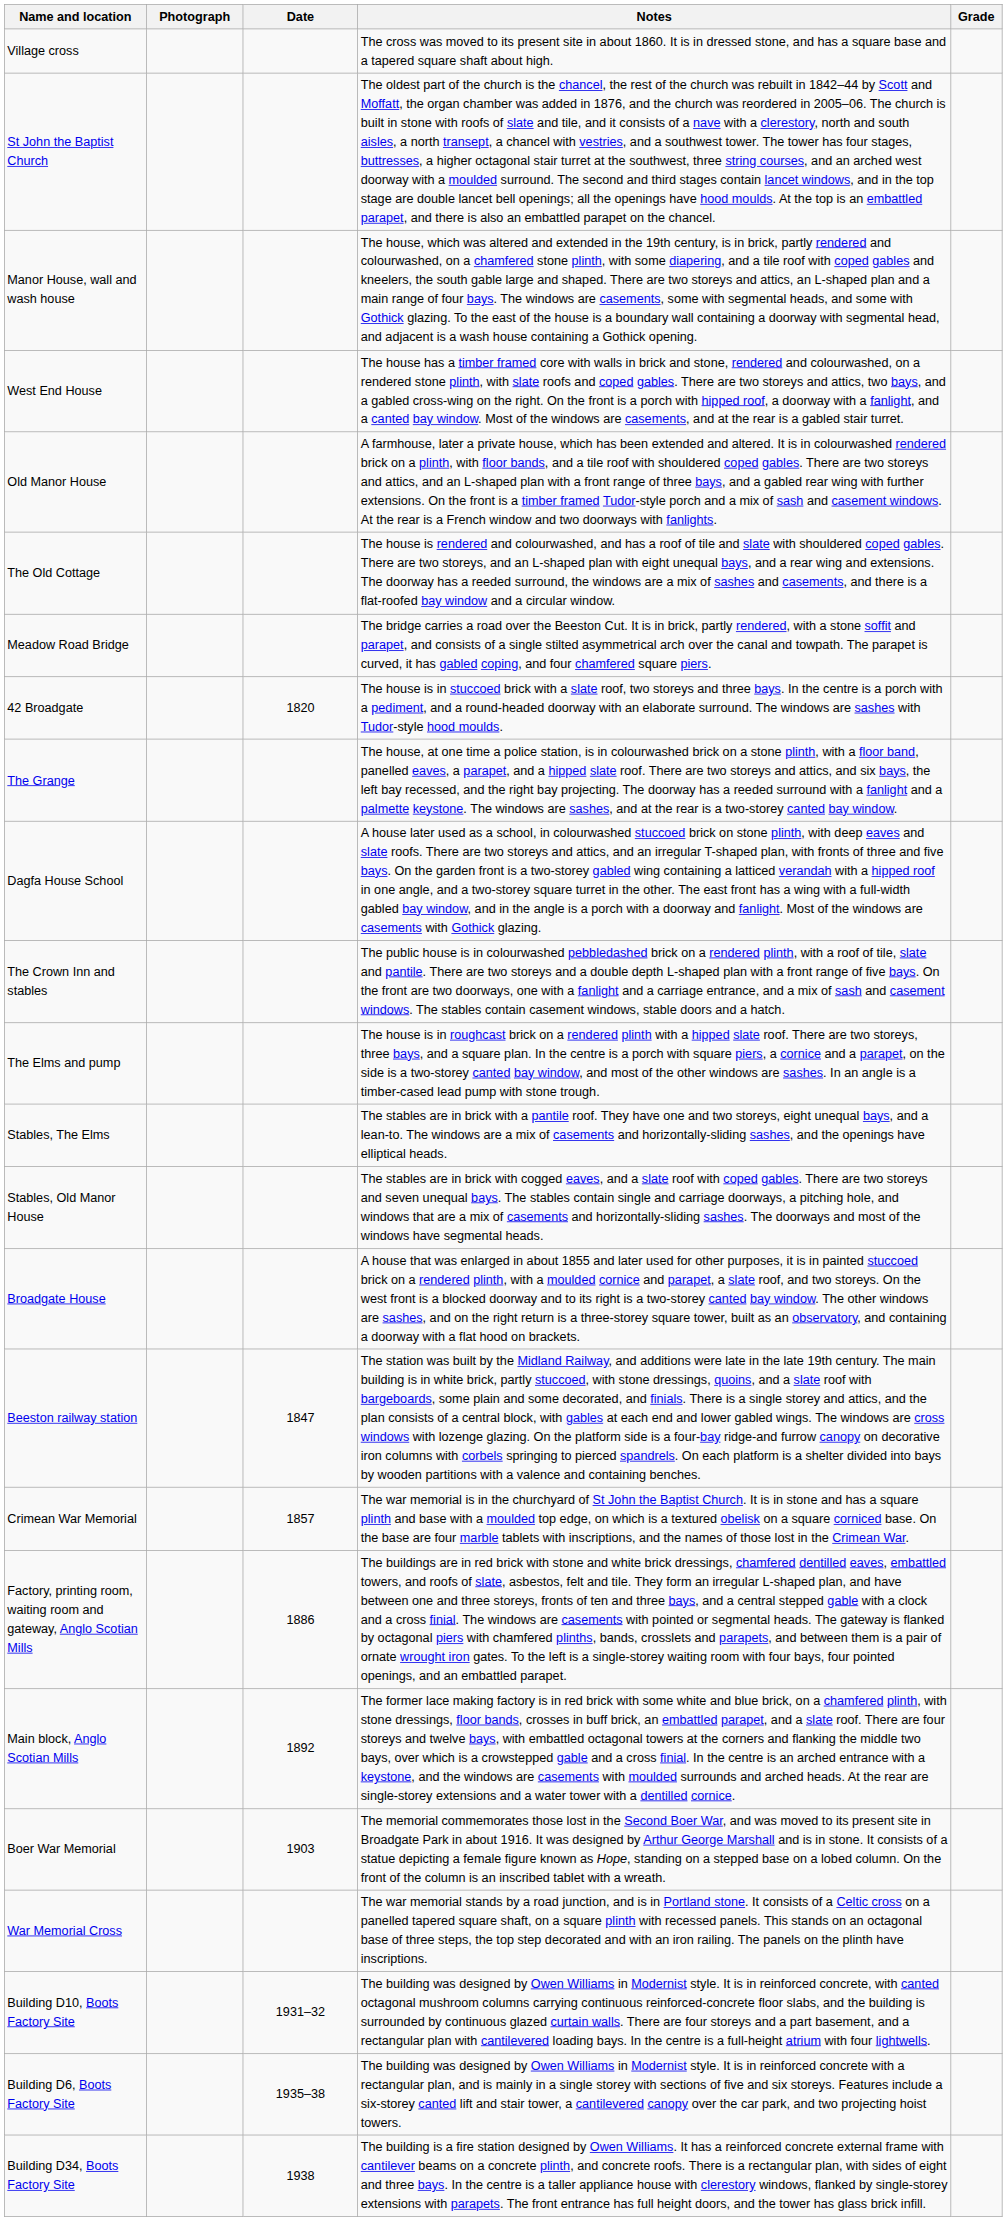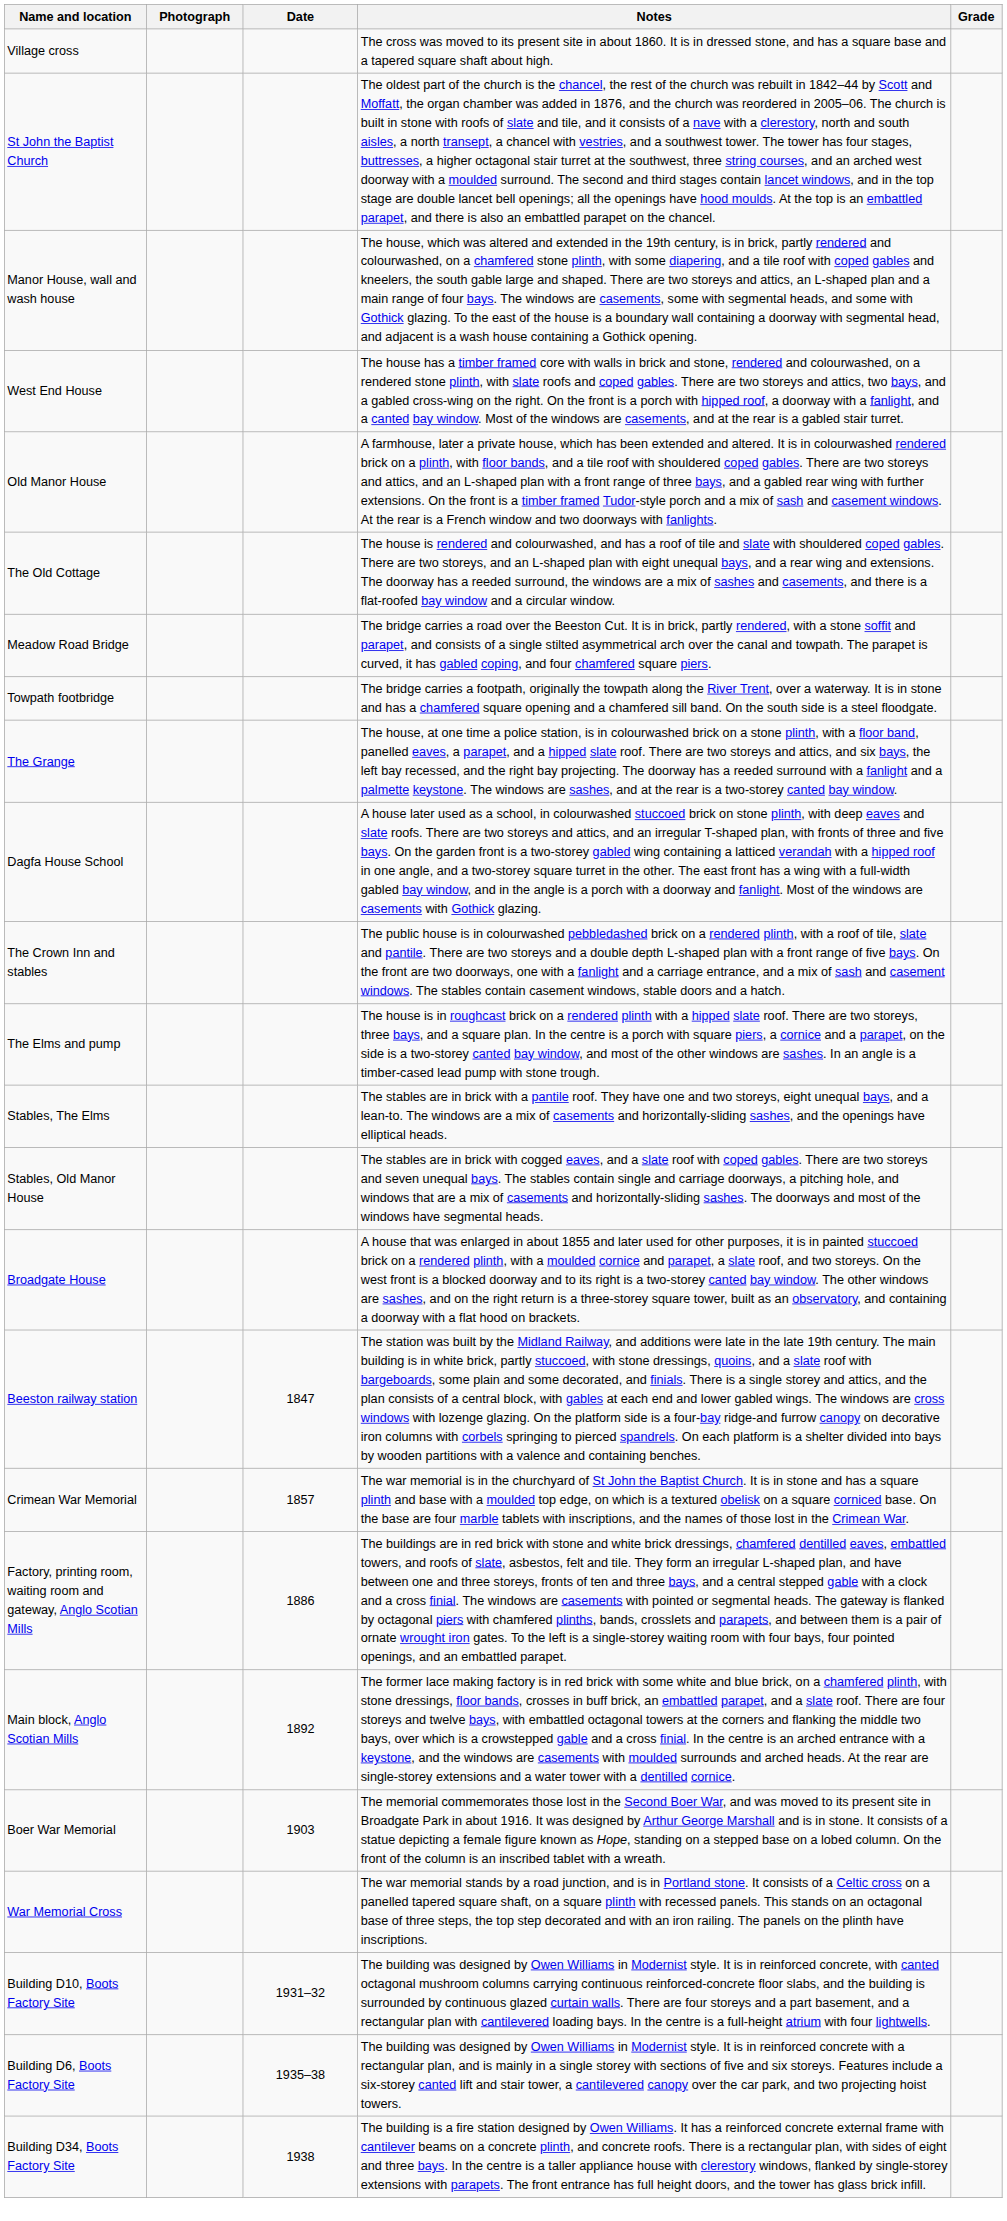+ row: Towpath footbridge | The bridge carries a footpath, originally the towpath along the River Trent, over a waterway. It is in stone and has a chamfered square opening and a chamfered sill band. On the south side is a steel floodgate.
- row: 42 Broadgate | 1820 | The house is in stuccoed brick with a slate roof, two storeys and three bays. In the centre is a porch with a pediment, and a round-headed doorway with an elaborate surround. The windows are sashes with Tudor-style hood moulds.
